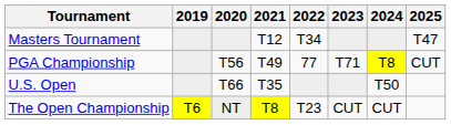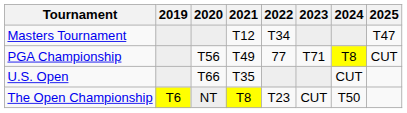U.S. Open | 2024: T50 -> CUT
The Open Championship | 2024: CUT -> T50
